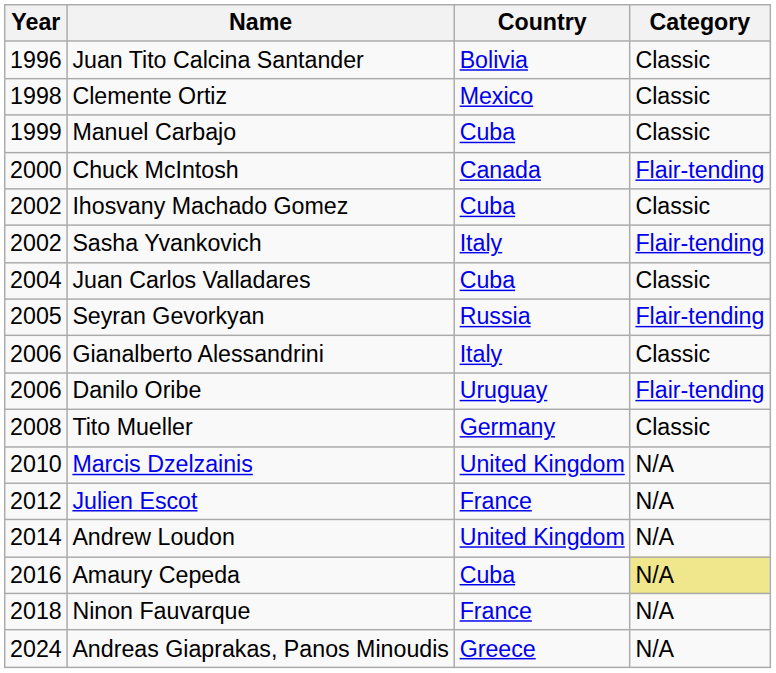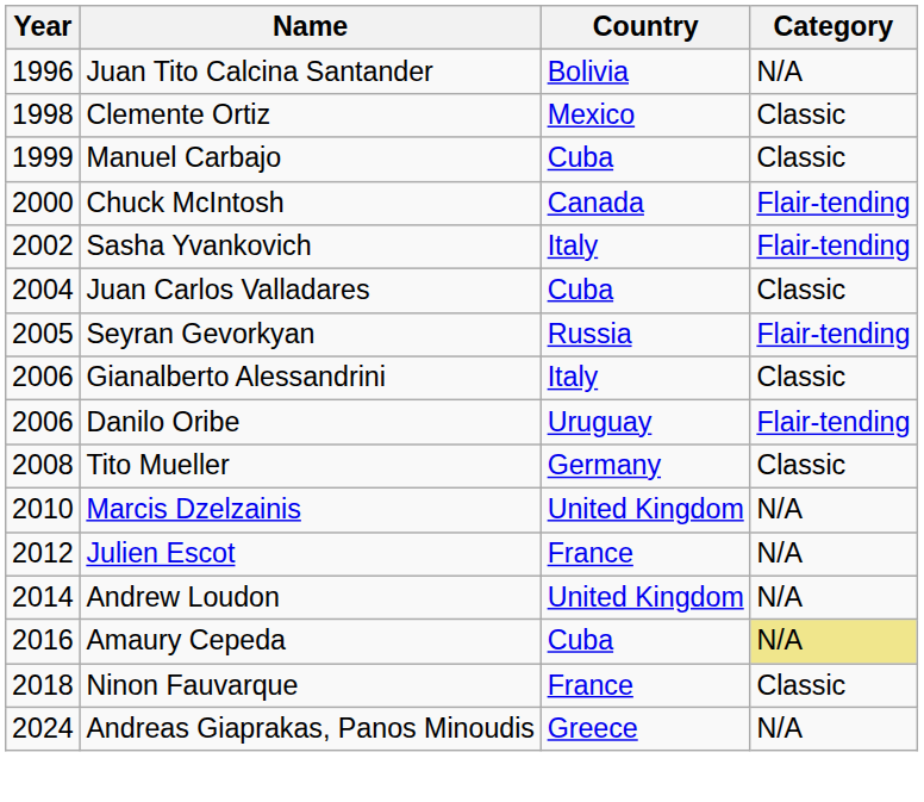Juan Tito Calcina Santander | Category: Classic -> N/A
- row: 2002 | Ihosvany Machado Gomez | Cuba | Classic
Ninon Fauvarque | Category: N/A -> Classic
